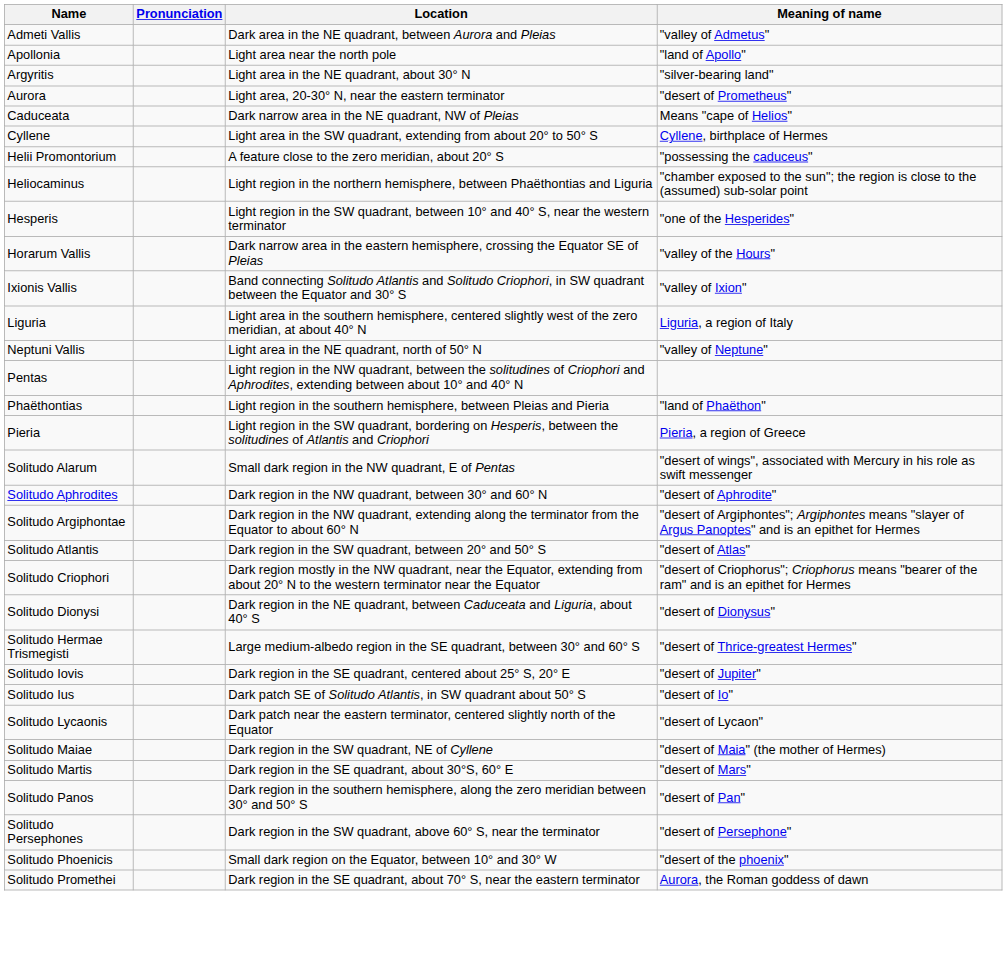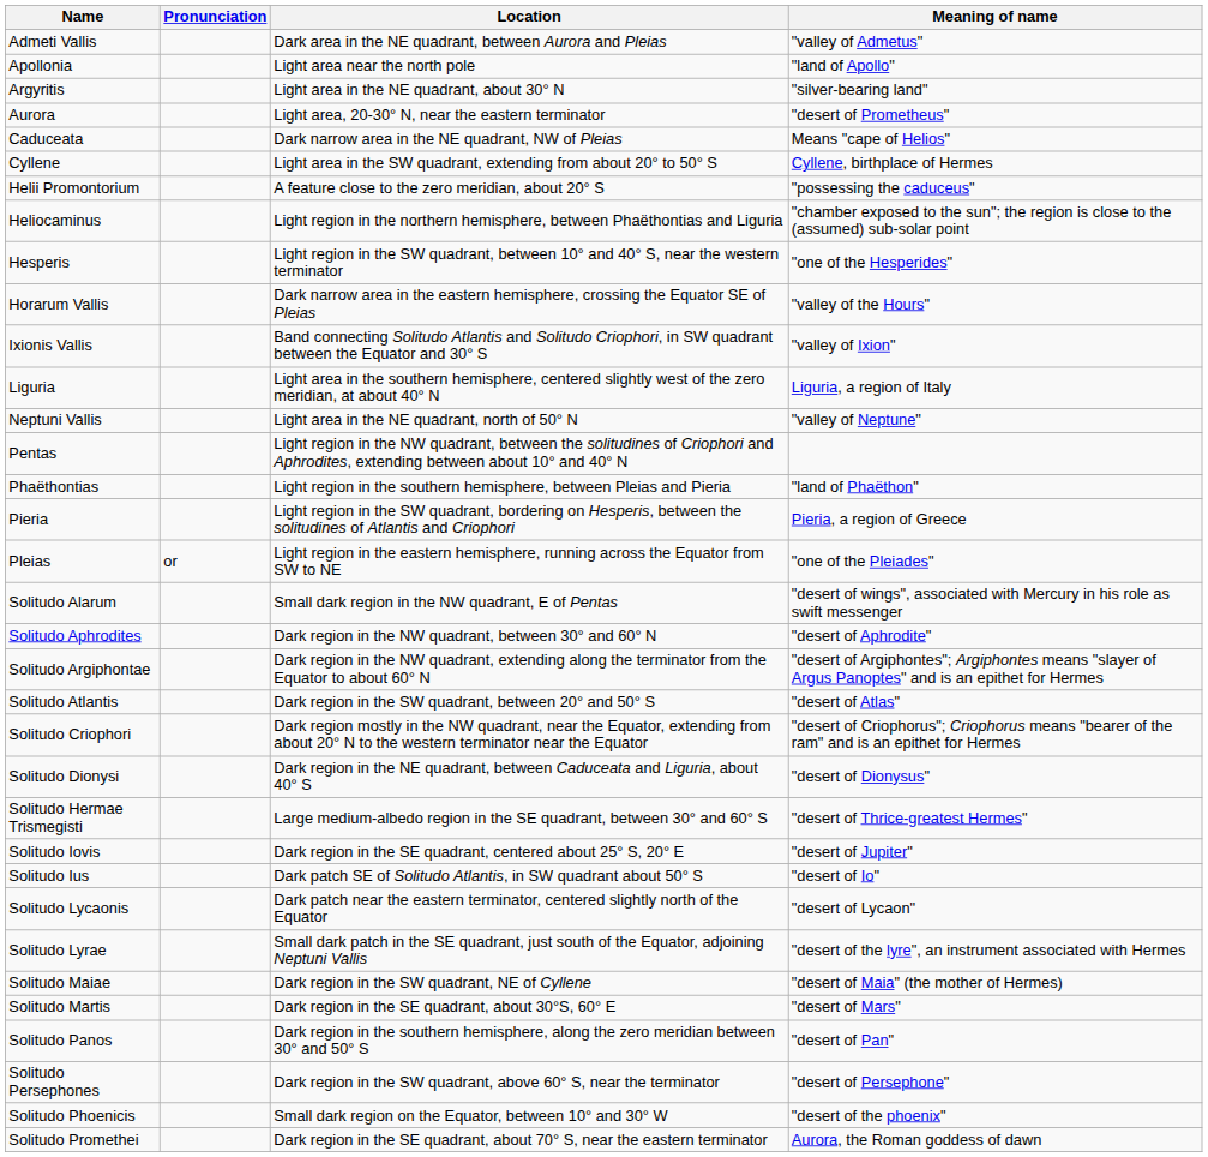+ row: Pleias | or | Light region in the eastern hemisphere, running across the Equator from SW to NE | "one of the Pleiades"
+ row: Solitudo Lyrae | Small dark patch in the SE quadrant, just south of the Equator, adjoining Neptuni Vallis | "desert of the lyre", an instrument associated with Hermes
